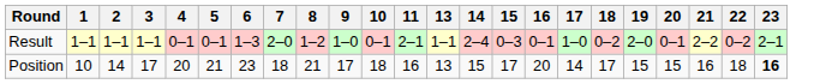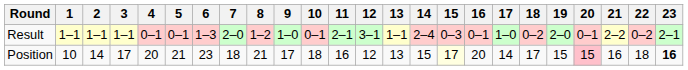+ column: 12 | 3–1 | 12
Position | 15: no background -> lightyellow background
Position | 20: no background -> pink background
